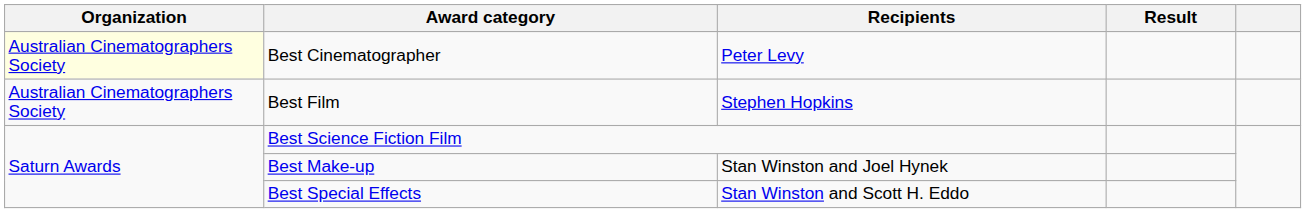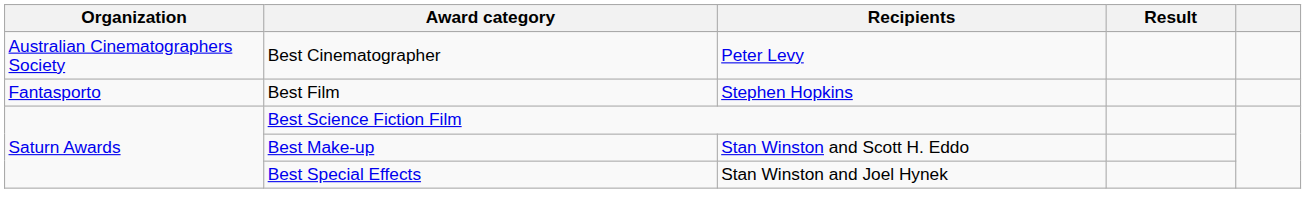Best Cinematographer | Organization: lightyellow background -> no background
Best Film | Organization: Australian Cinematographers Society -> Fantasporto
Best Make-up | Recipients: Stan Winston and Joel Hynek -> Stan Winston and Scott H. Eddo
Best Special Effects | Recipients: Stan Winston and Scott H. Eddo -> Stan Winston and Joel Hynek
